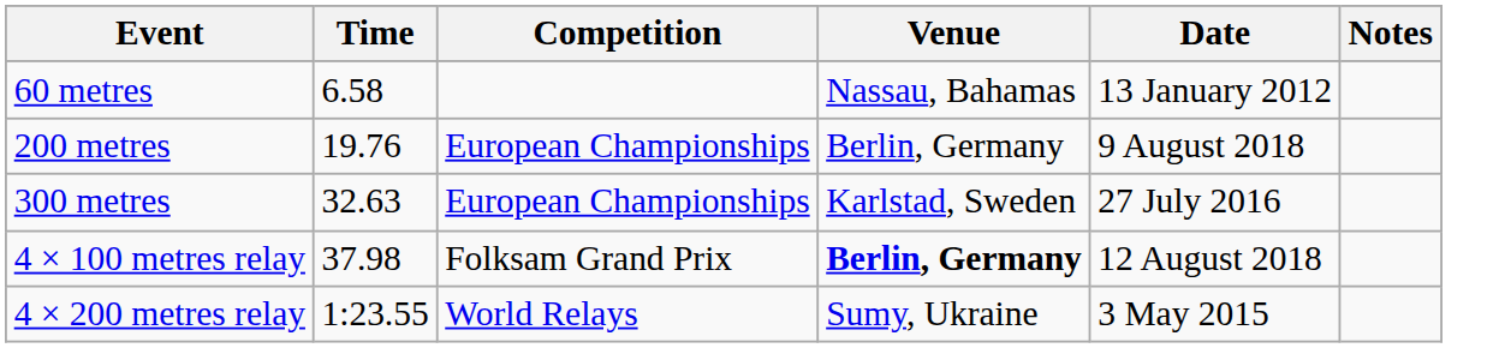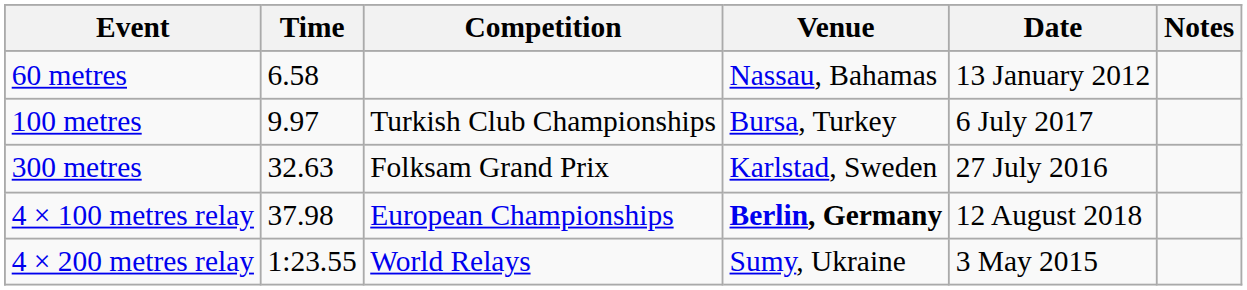+ row: 100 metres | 9.97 | Turkish Club Championships | Bursa, Turkey | 6 July 2017
- row: 200 metres | 19.76 | European Championships | Berlin, Germany | 9 August 2018
300 metres | Competition: European Championships -> Folksam Grand Prix
4 × 100 metres relay | Competition: Folksam Grand Prix -> European Championships
